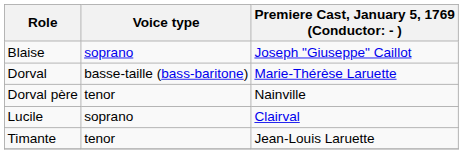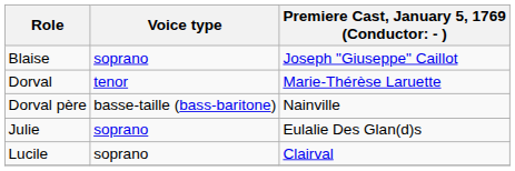Dorval | Voice type: basse-taille (bass-baritone) -> tenor
Dorval père | Voice type: tenor -> basse-taille (bass-baritone)
+ row: Julie | soprano | Eulalie Des Glan(d)s
- row: Timante | tenor | Jean-Louis Laruette
